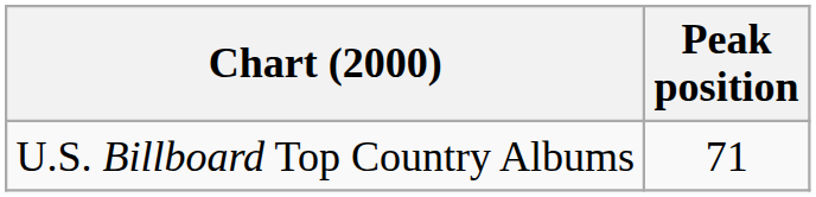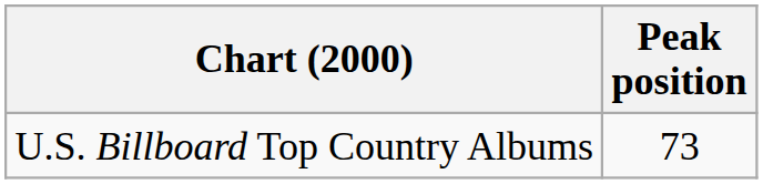U.S. Billboard Top Country Albums | Peak position: 71 -> 73
